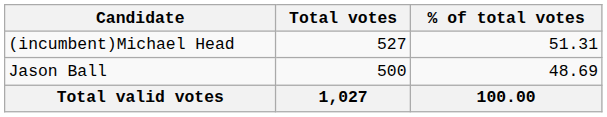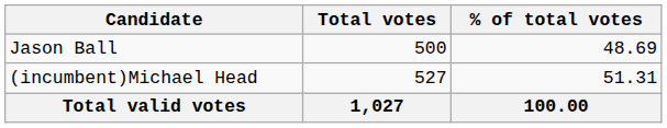rows swapped: (incumbent)Michael Head <-> Jason Ball
